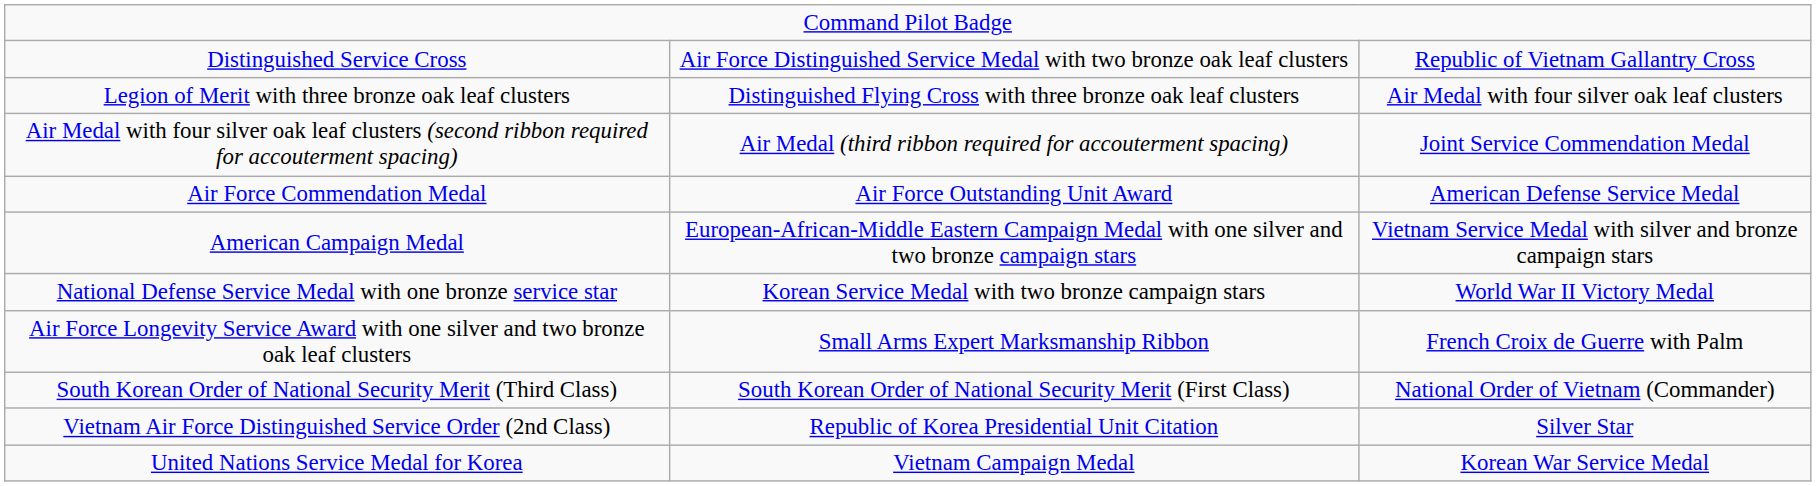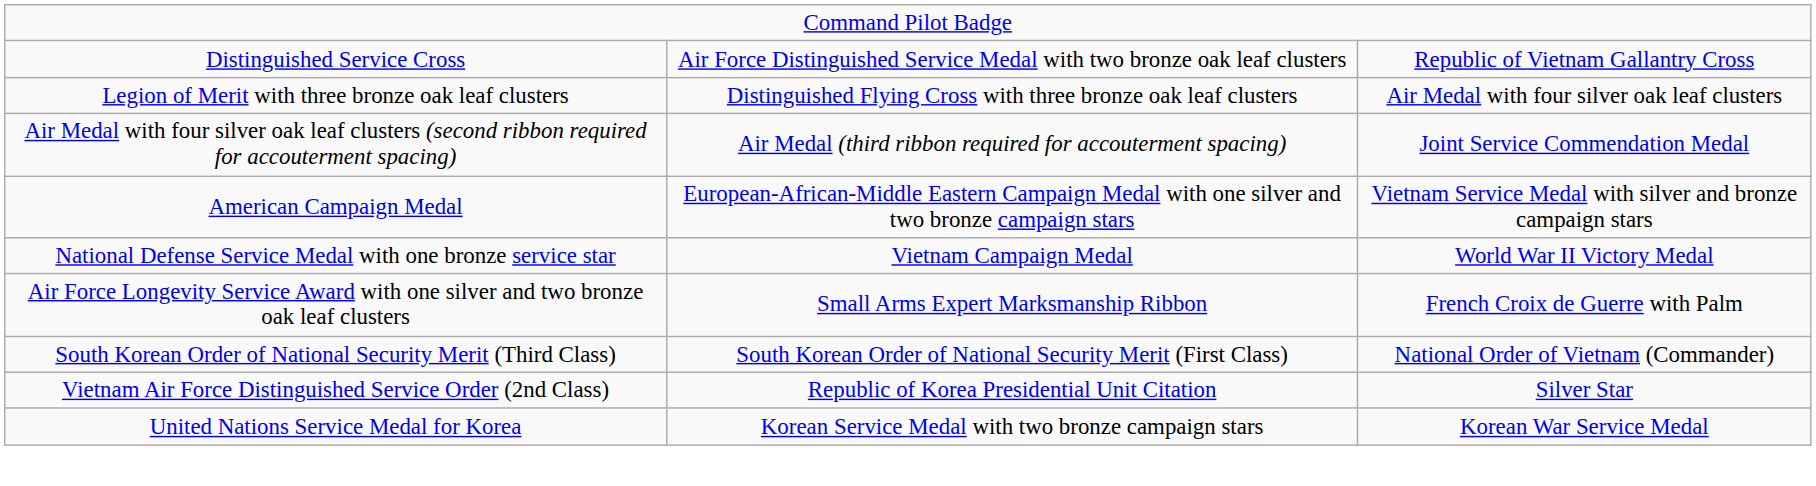- row: Air Force Commendation Medal | Air Force Outstanding Unit Award | American Defense Service Medal
National Defense Service Medal with one bronze service star | column 2: Korean Service Medal with two bronze campaign stars -> Vietnam Campaign Medal
United Nations Service Medal for Korea | column 2: Vietnam Campaign Medal -> Korean Service Medal with two bronze campaign stars
